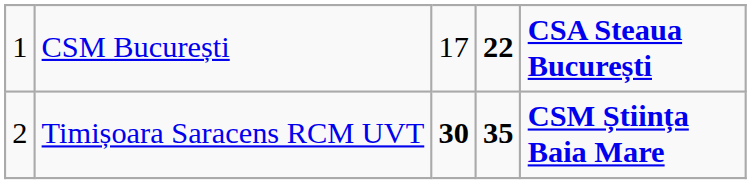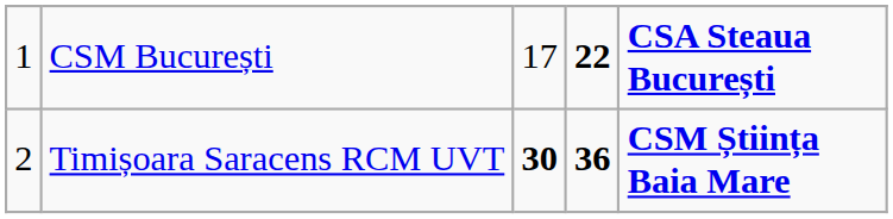Timișoara Saracens RCM UVT | column 4: 35 -> 36
